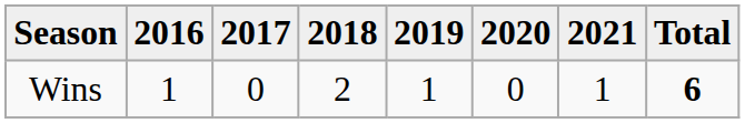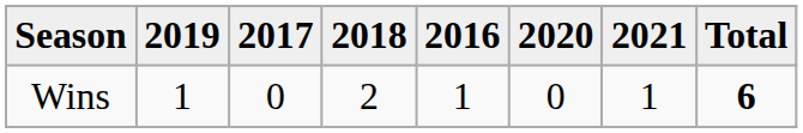columns swapped: 2016 <-> 2019
